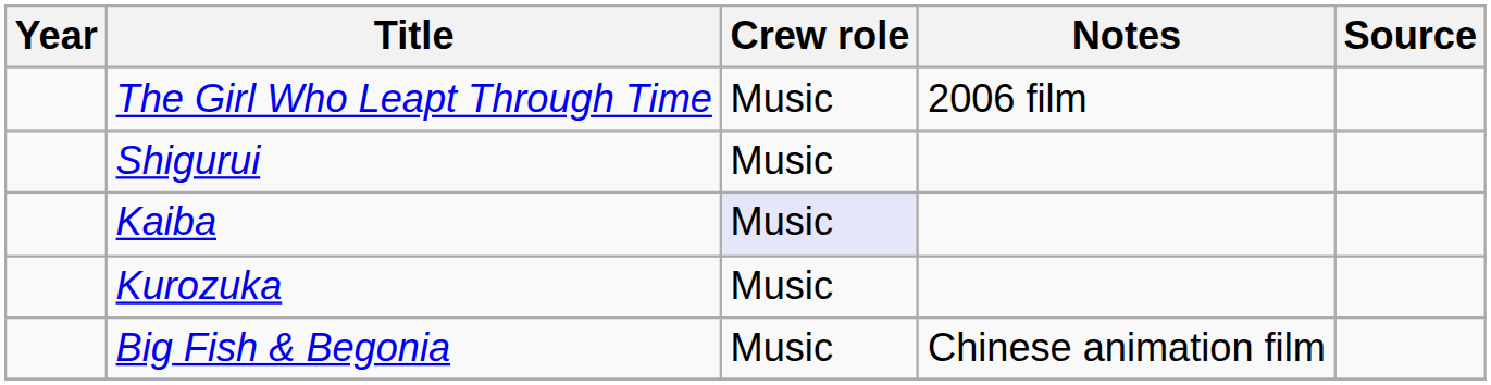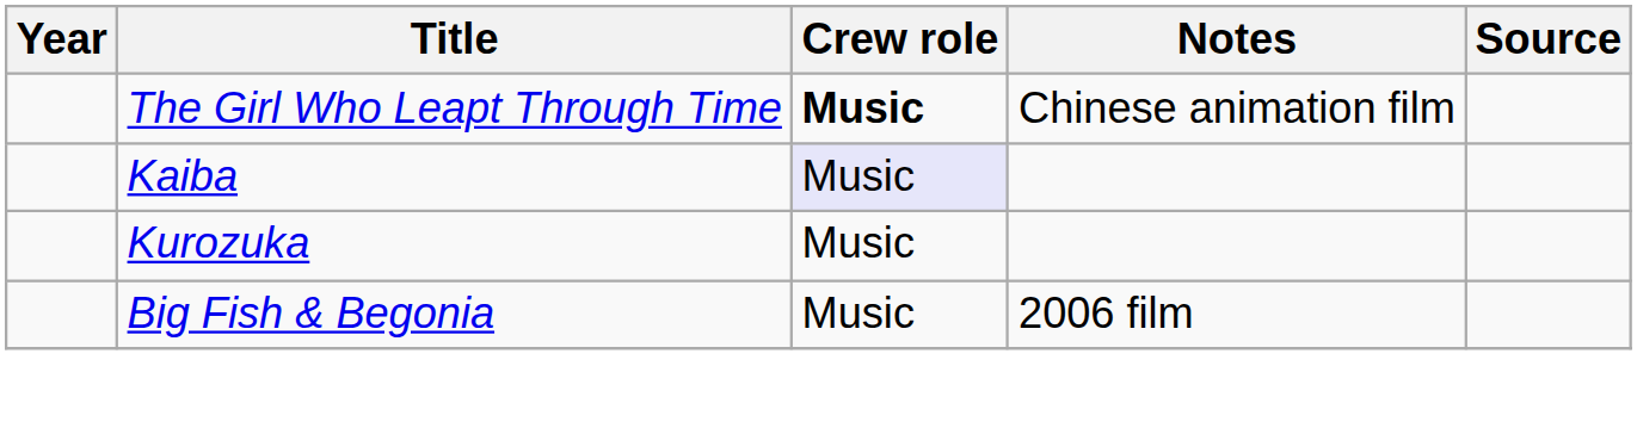The Girl Who Leapt Through Time | Crew role: normal -> bold
The Girl Who Leapt Through Time | Notes: 2006 film -> Chinese animation film
- row: Shigurui | Music
Big Fish & Begonia | Notes: Chinese animation film -> 2006 film
